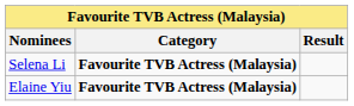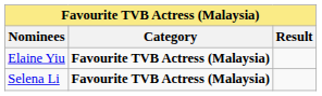rows swapped: Selena Li <-> Elaine Yiu
